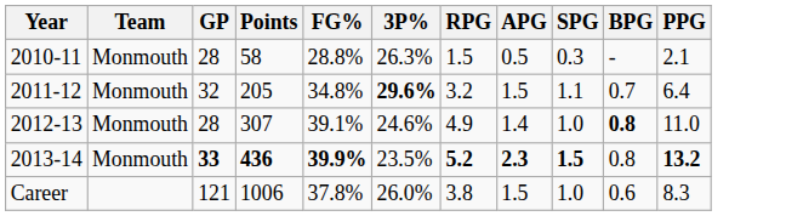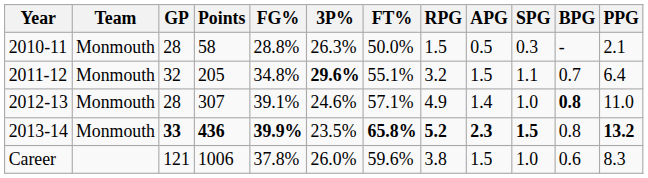+ column: FT% | 50.0% | 55.1% | 57.1% | 65.8% | 59.6%
